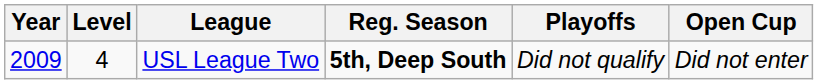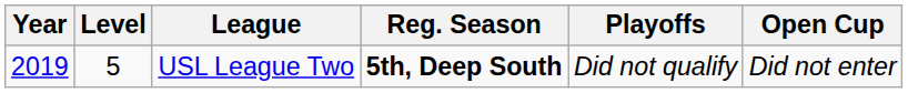USL League Two | Year: 2009 -> 2019
USL League Two | Level: 4 -> 5
